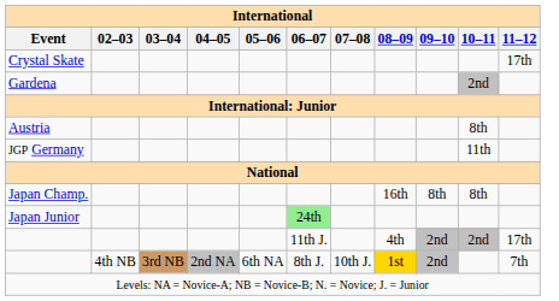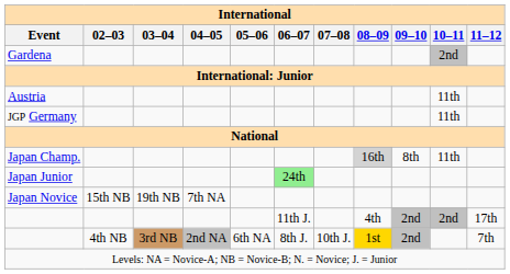- row: Crystal Skate | 17th
Austria | 10–11: 8th -> 11th
Japan Champ. | 08–09: no background -> lightgrey background
Japan Champ. | 10–11: 8th -> 11th
+ row: Japan Novice | 15th NB | 19th NB | 7th NA
